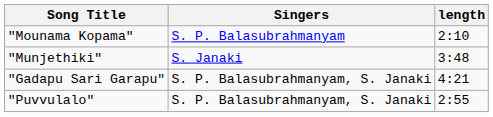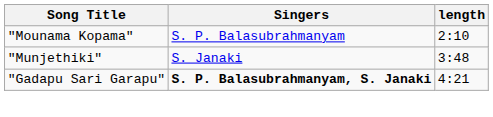"Gadapu Sari Garapu" | Singers: normal -> bold
- row: "Puvvulalo" | S. P. Balasubrahmanyam, S. Janaki | 2:55
